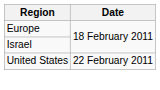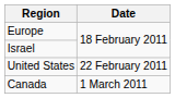+ row: Canada | 1 March 2011
